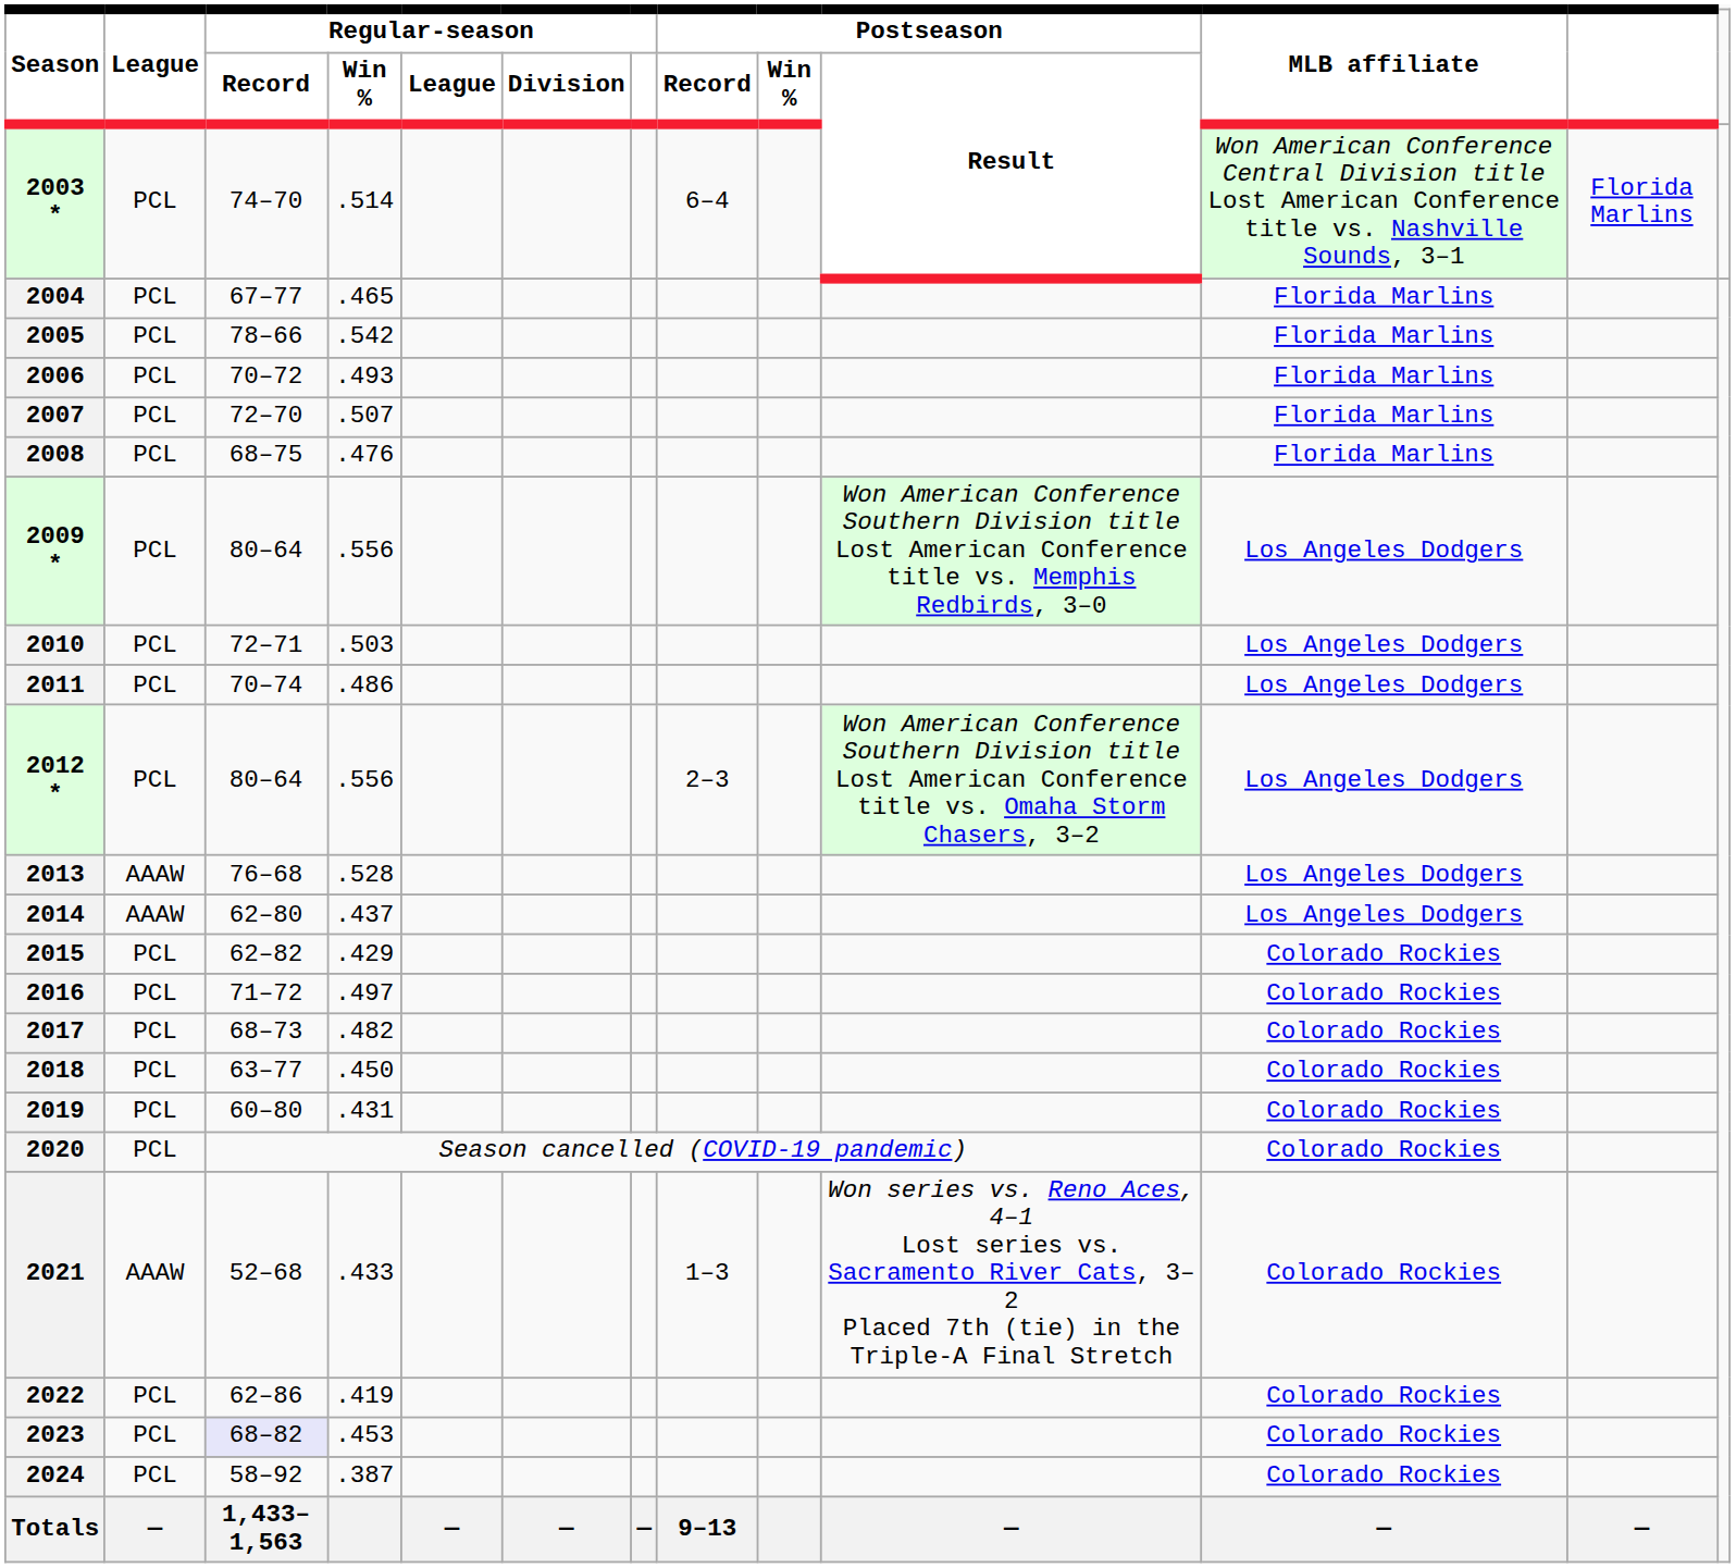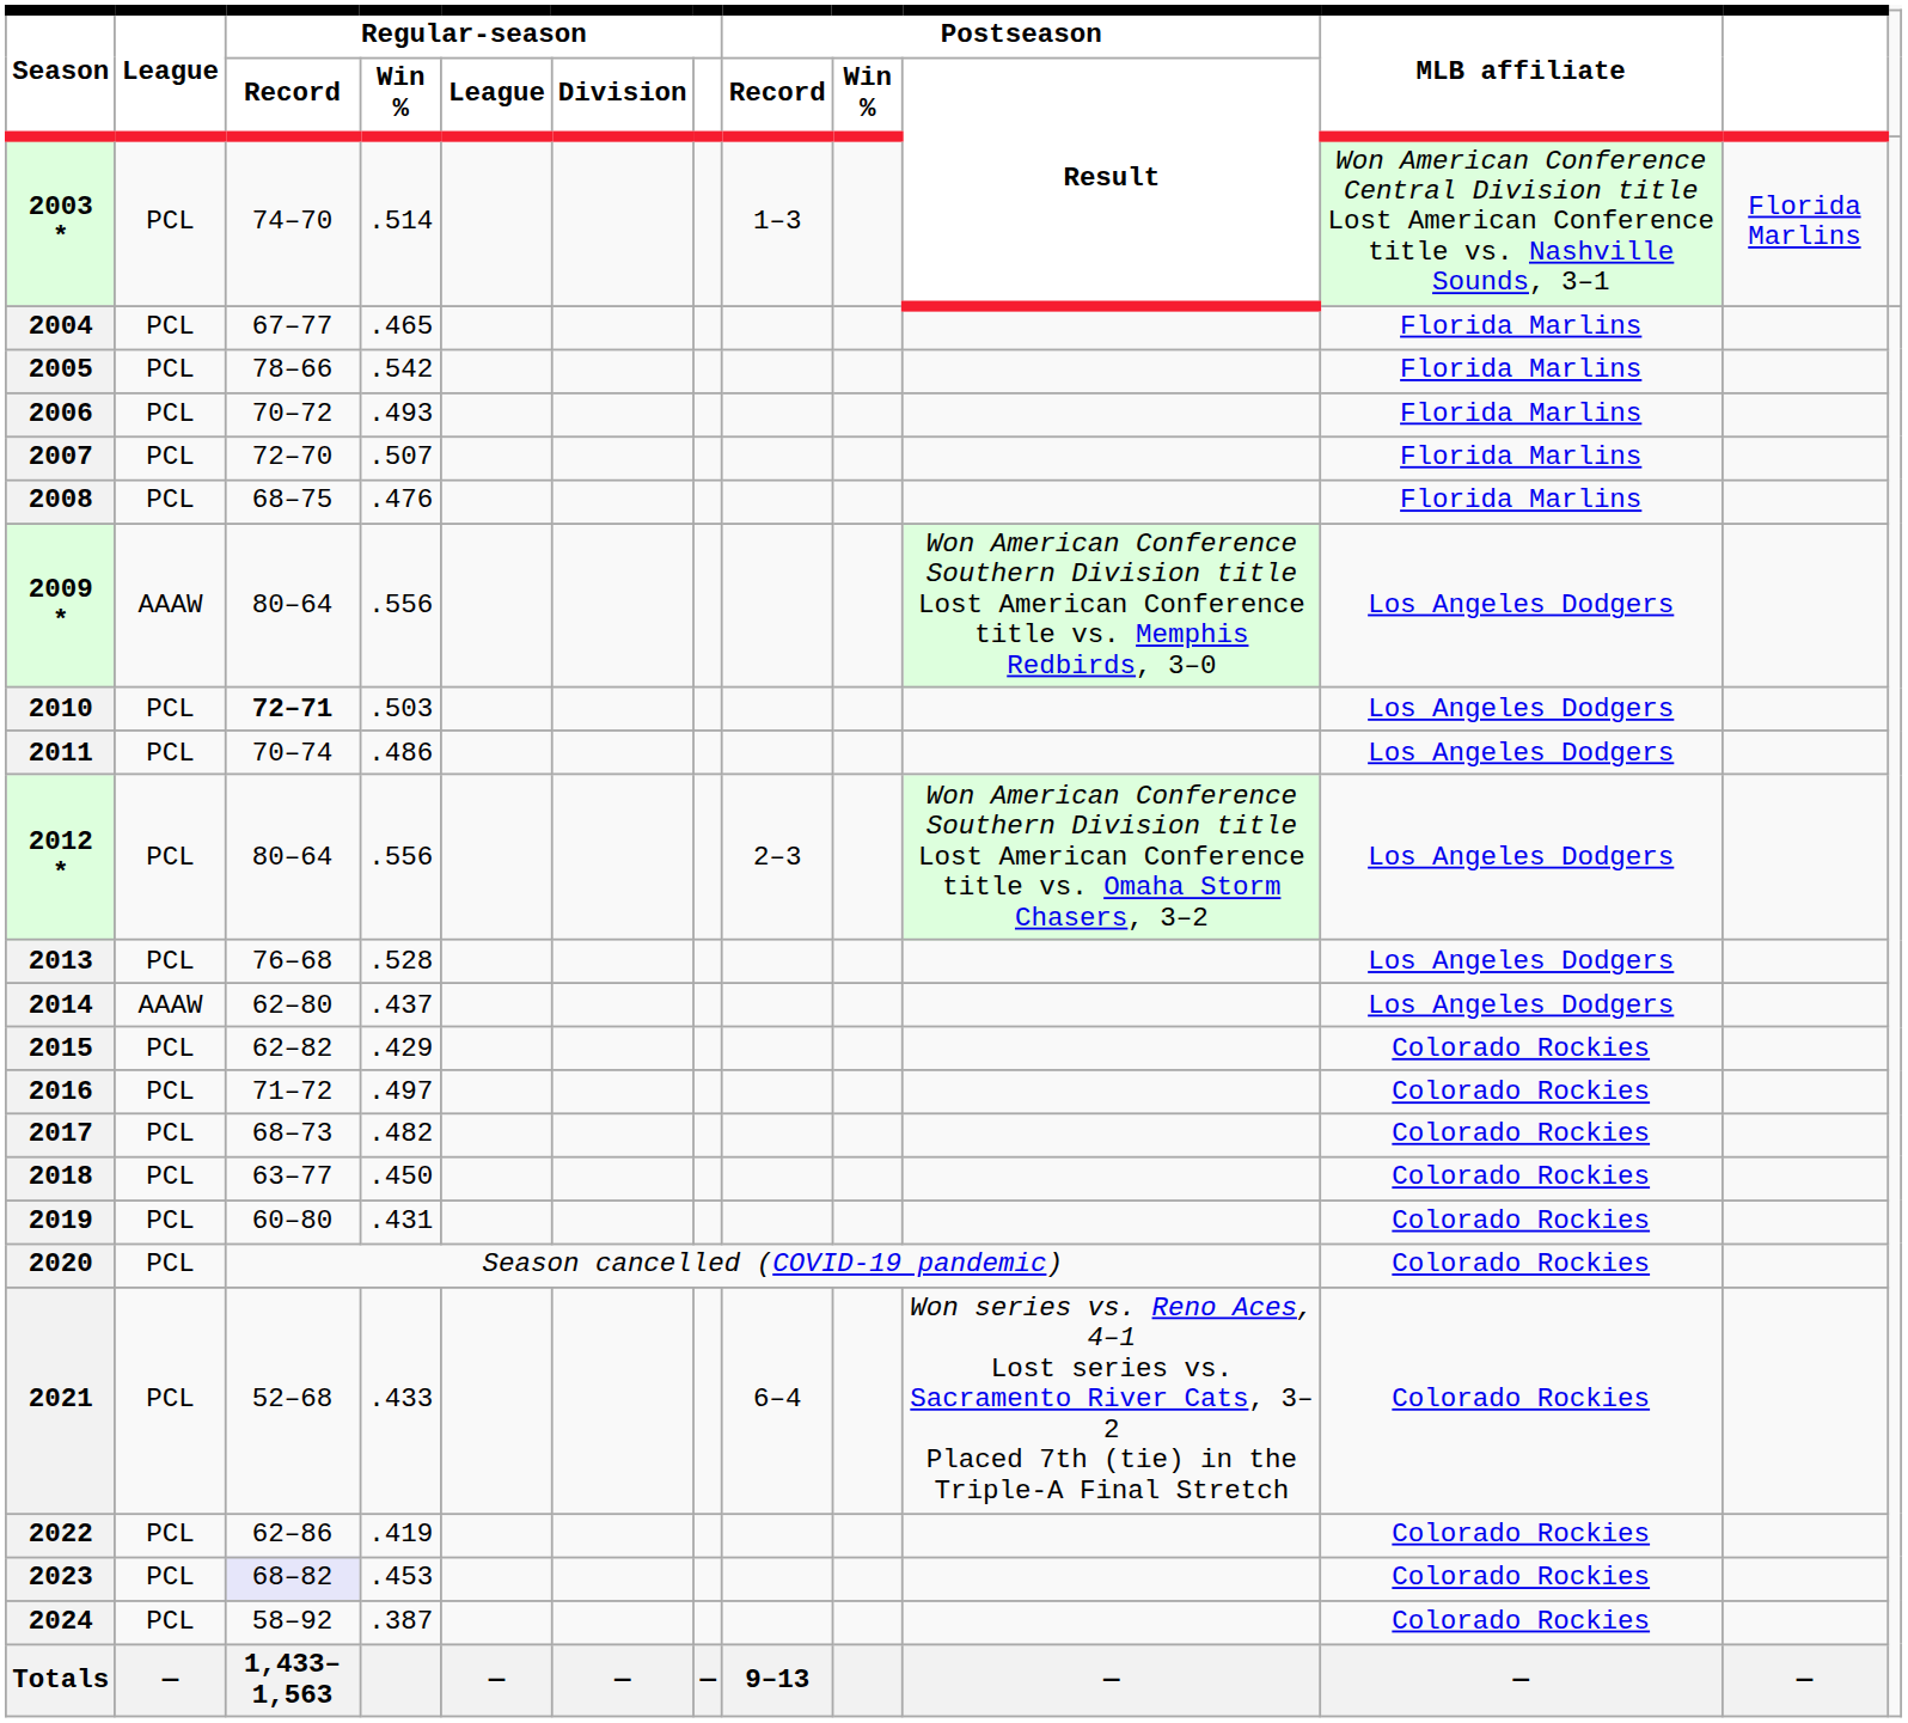2003 * | Postseason / Record: 6–4 -> 1–3
2009 * | League: PCL -> AAAW
2010 | Regular-season / Record: normal -> bold
2013 | League: AAAW -> PCL
2021 | League: AAAW -> PCL
2021 | Postseason / Record: 1–3 -> 6–4
